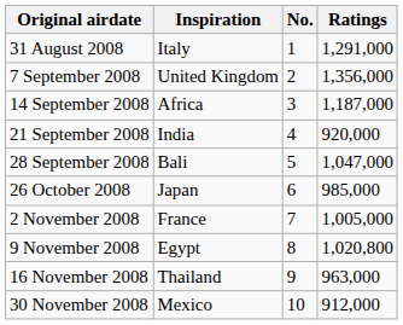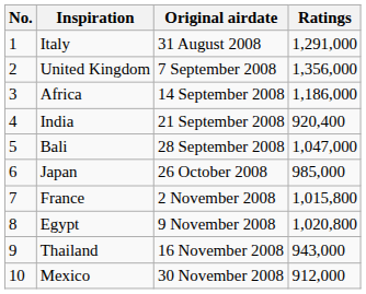columns swapped: No. <-> Original airdate
Africa | Ratings: 1,187,000 -> 1,186,000
India | Ratings: 920,000 -> 920,400
France | Ratings: 1,005,000 -> 1,015,800
Thailand | Ratings: 963,000 -> 943,000
